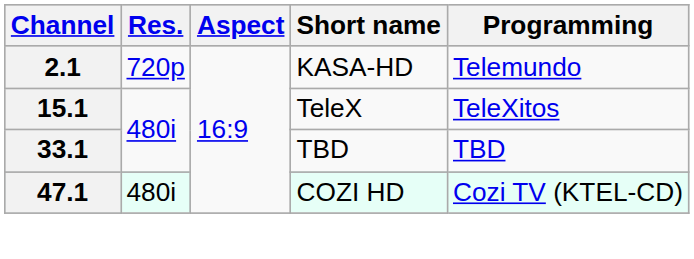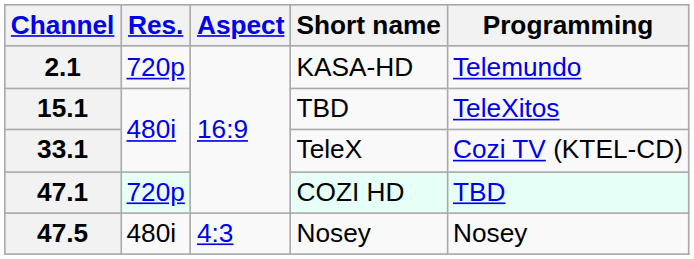15.1 | Short name: TeleX -> TBD
33.1 | Short name: TBD -> TeleX
33.1 | Programming: TBD -> Cozi TV (KTEL-CD)
47.1 | Res.: 480i -> 720p
47.1 | Programming: Cozi TV (KTEL-CD) -> TBD
+ row: 47.5 | 480i | 4:3 | Nosey | Nosey
